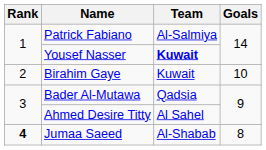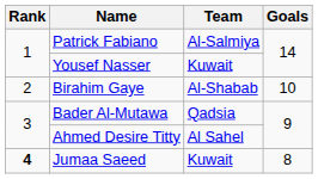Yousef Nasser | Team: bold -> normal
Birahim Gaye | Team: Kuwait -> Al-Shabab
Jumaa Saeed | Team: Al-Shabab -> Kuwait
